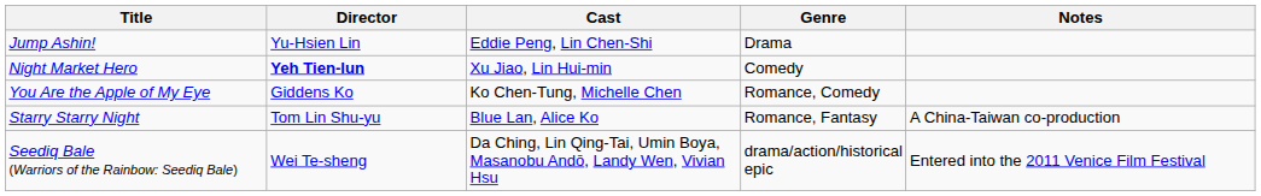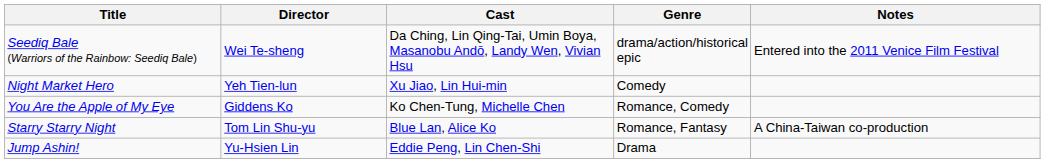rows swapped: Seediq Bale (Warriors of the Rainbow: Seediq Bale) <-> Jump Ashin!
Night Market Hero | Director: bold -> normal
